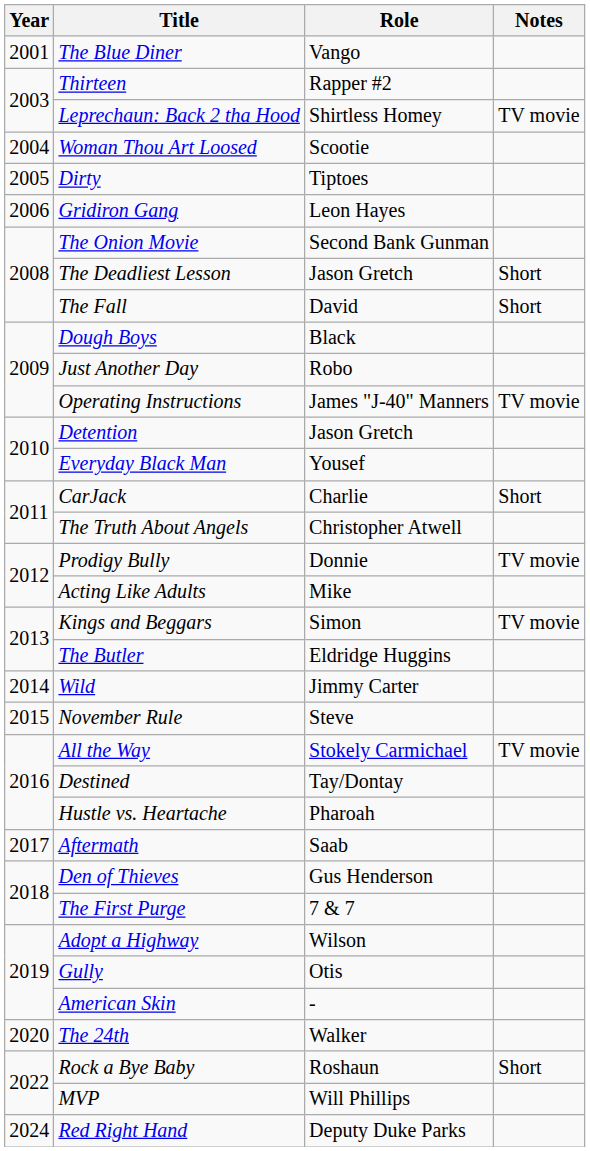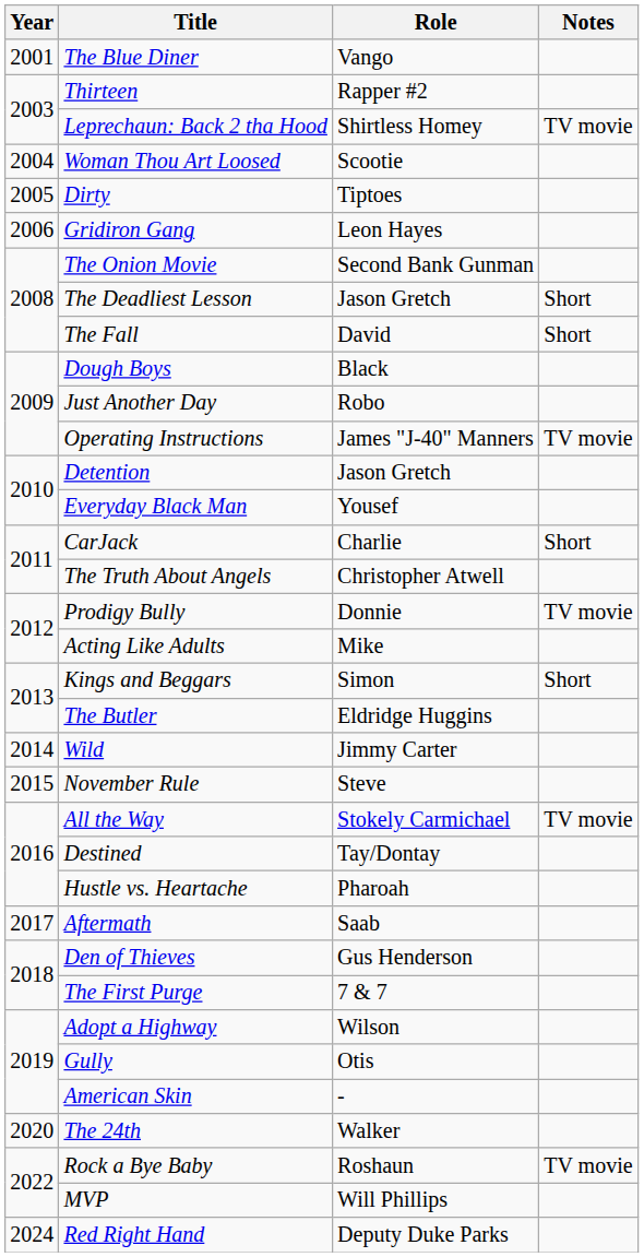Kings and Beggars | Notes: TV movie -> Short
Rock a Bye Baby | Notes: Short -> TV movie
